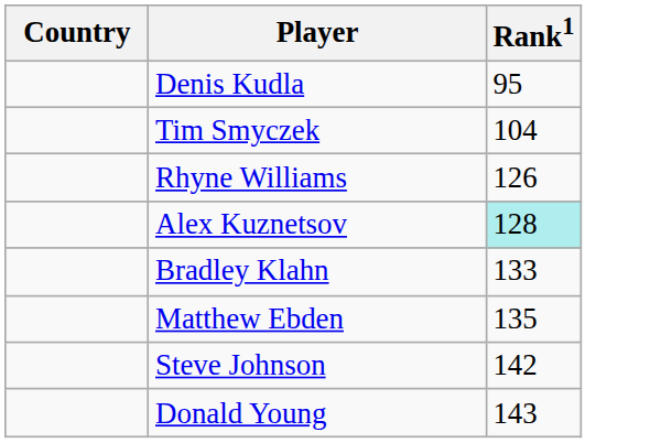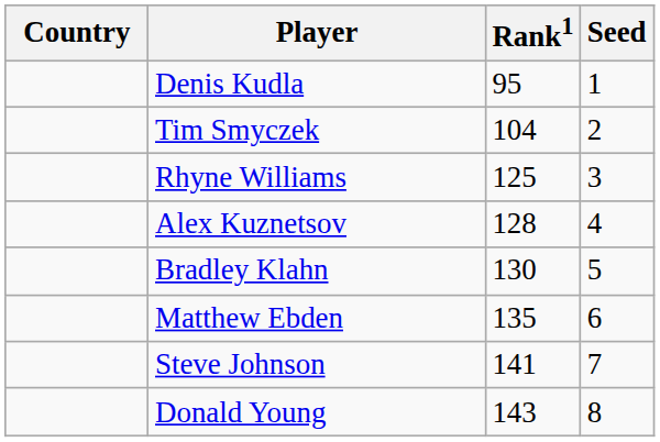+ column: Seed | 1 | 2 | 3 | 4 | 5 | 6 | 7 | 8
Rhyne Williams | Rank1: 126 -> 125
Alex Kuznetsov | Rank1: paleturquoise background -> no background
Bradley Klahn | Rank1: 133 -> 130
Steve Johnson | Rank1: 142 -> 141
